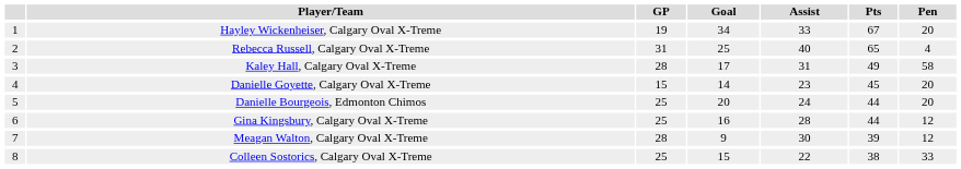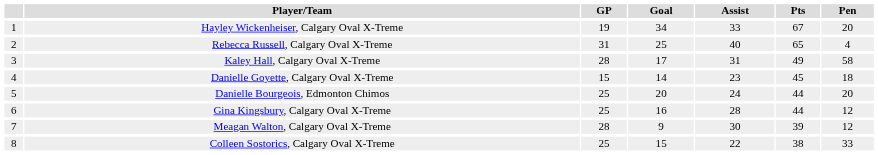Danielle Goyette, Calgary Oval X-Treme | Pen: 20 -> 18
